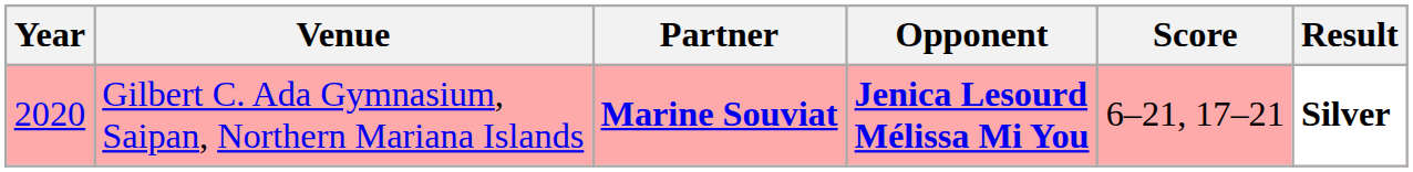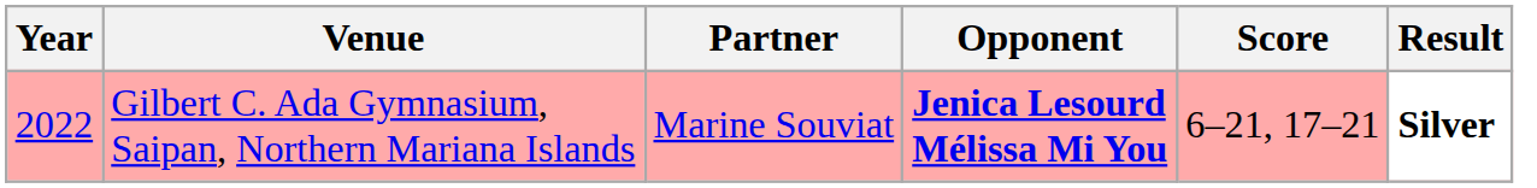Gilbert C. Ada Gymnasium, Saipan, Northern Mariana Islands | Year: 2020 -> 2022
Gilbert C. Ada Gymnasium, Saipan, Northern Mariana Islands | Partner: bold -> normal
